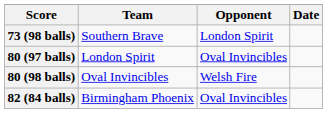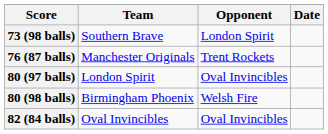+ row: 76 (87 balls) | Manchester Originals | Trent Rockets
80 (98 balls) | Team: Oval Invincibles -> Birmingham Phoenix
82 (84 balls) | Team: Birmingham Phoenix -> Oval Invincibles
